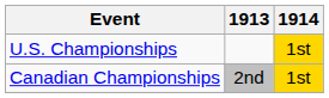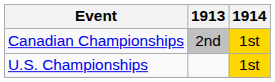rows swapped: Canadian Championships <-> U.S. Championships
